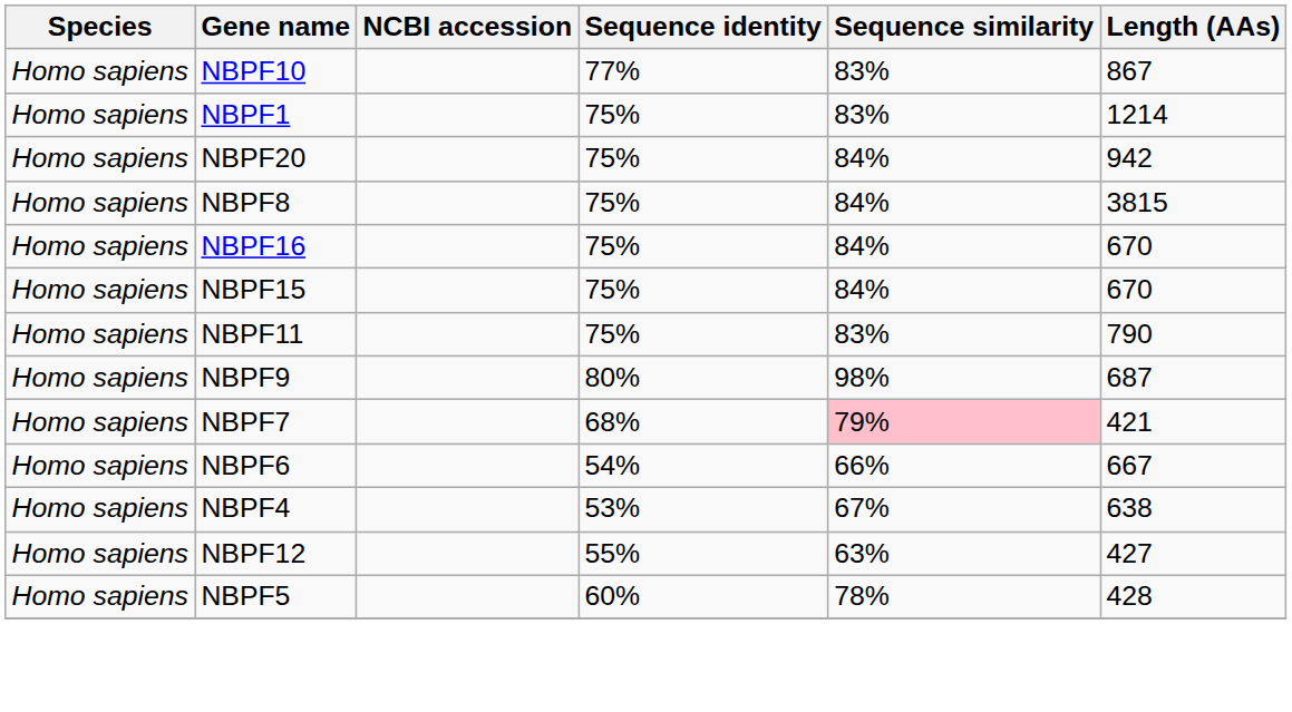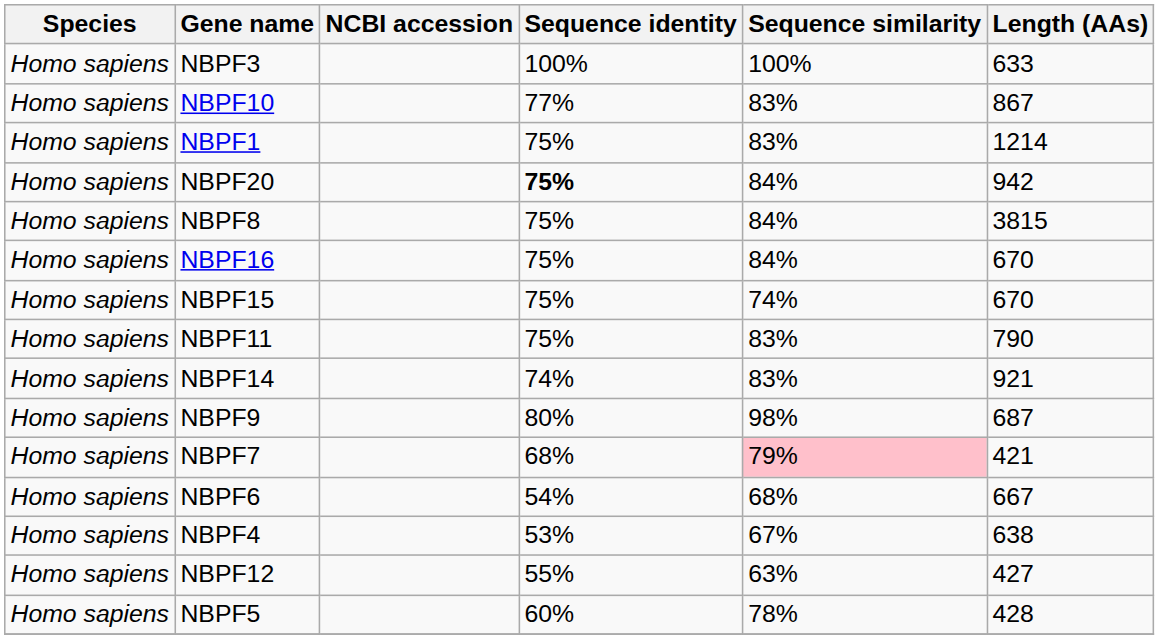+ row: Homo sapiens | NBPF3 | 100% | 100% | 633
NBPF20 | Sequence identity: normal -> bold
NBPF15 | Sequence similarity: 84% -> 74%
+ row: Homo sapiens | NBPF14 | 74% | 83% | 921
NBPF6 | Sequence similarity: 66% -> 68%
